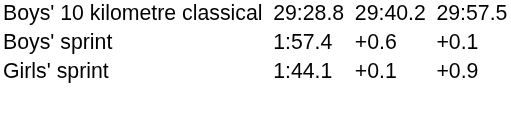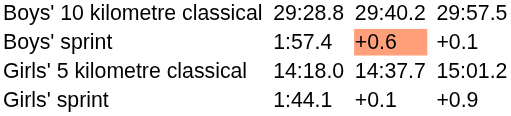Boys' sprint | column 5: no background -> lightsalmon background
+ row: Girls' 5 kilometre classical | 14:18.0 | 14:37.7 | 15:01.2
